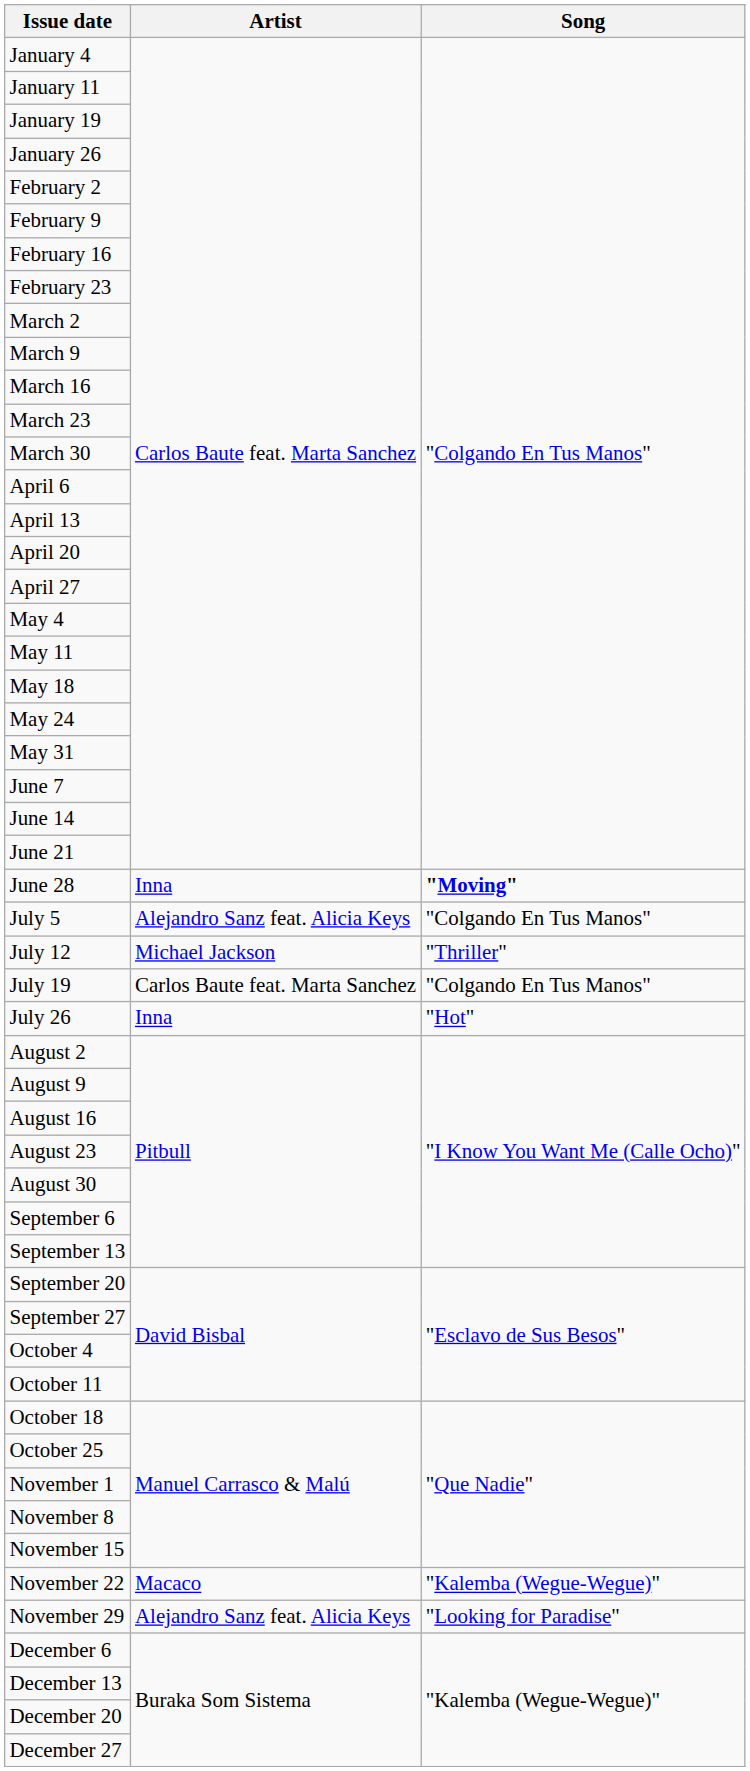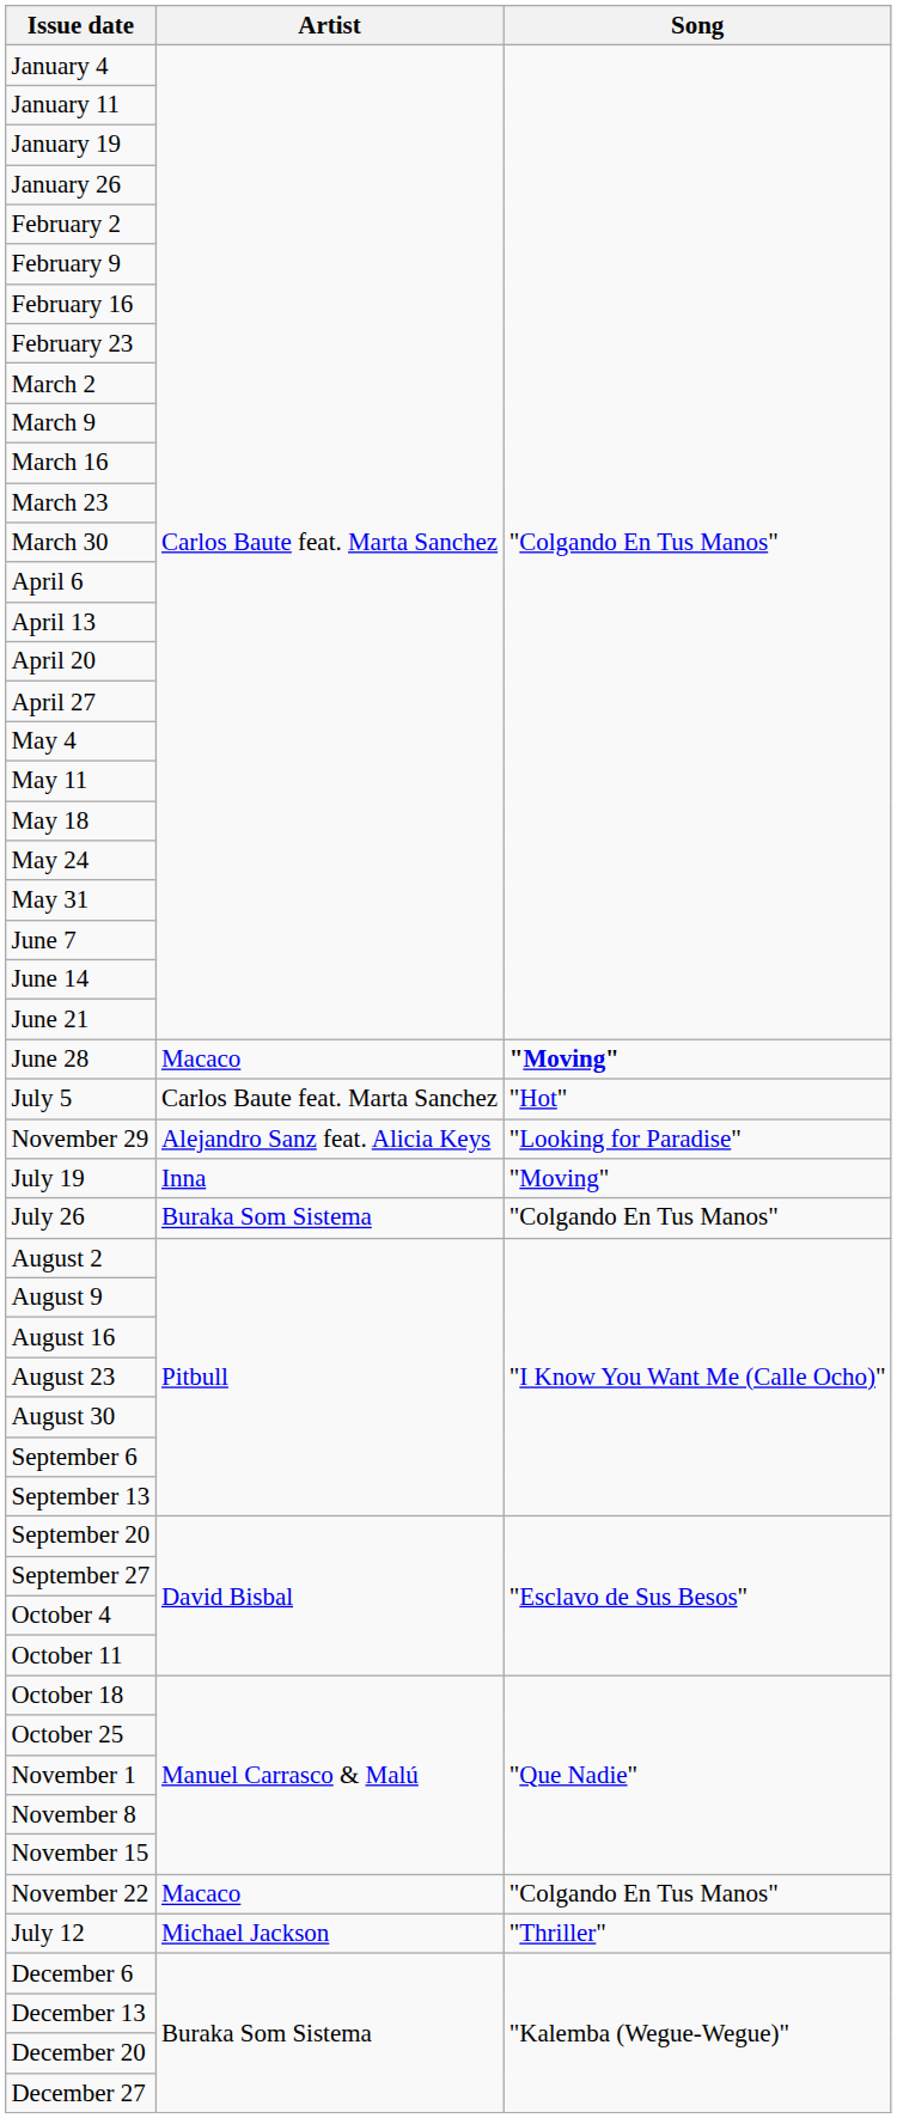June 28 | Artist: Inna -> Macaco
July 5 | Artist: Alejandro Sanz feat. Alicia Keys -> Carlos Baute feat. Marta Sanchez
July 5 | Song: "Colgando En Tus Manos" -> "Hot"
rows swapped: July 12 <-> November 29
July 19 | Artist: Carlos Baute feat. Marta Sanchez -> Inna
July 19 | Song: "Colgando En Tus Manos" -> "Moving"
July 26 | Artist: Inna -> Buraka Som Sistema
July 26 | Song: "Hot" -> "Colgando En Tus Manos"
November 22 | Song: "Kalemba (Wegue-Wegue)" -> "Colgando En Tus Manos"
